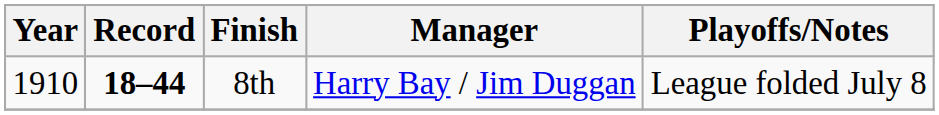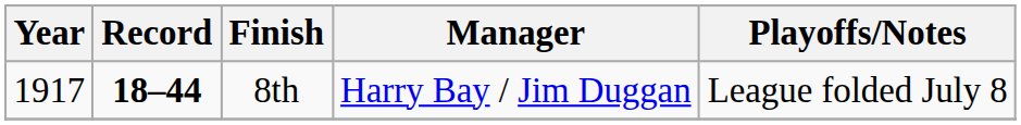8th | Year: 1910 -> 1917
